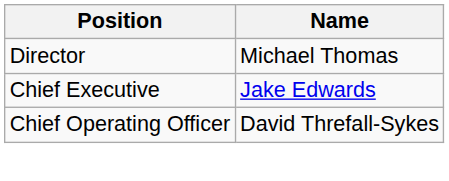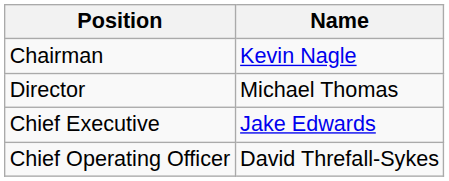+ row: Chairman | Kevin Nagle
